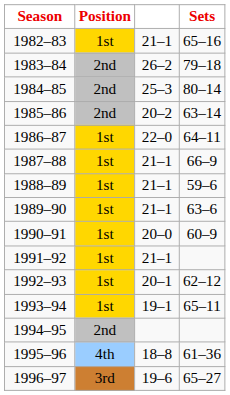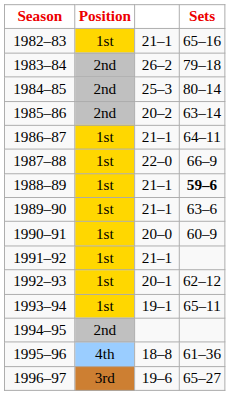1986–87 | column 3: 22–0 -> 21–1
1987–88 | column 3: 21–1 -> 22–0
1988–89 | Sets: normal -> bold
